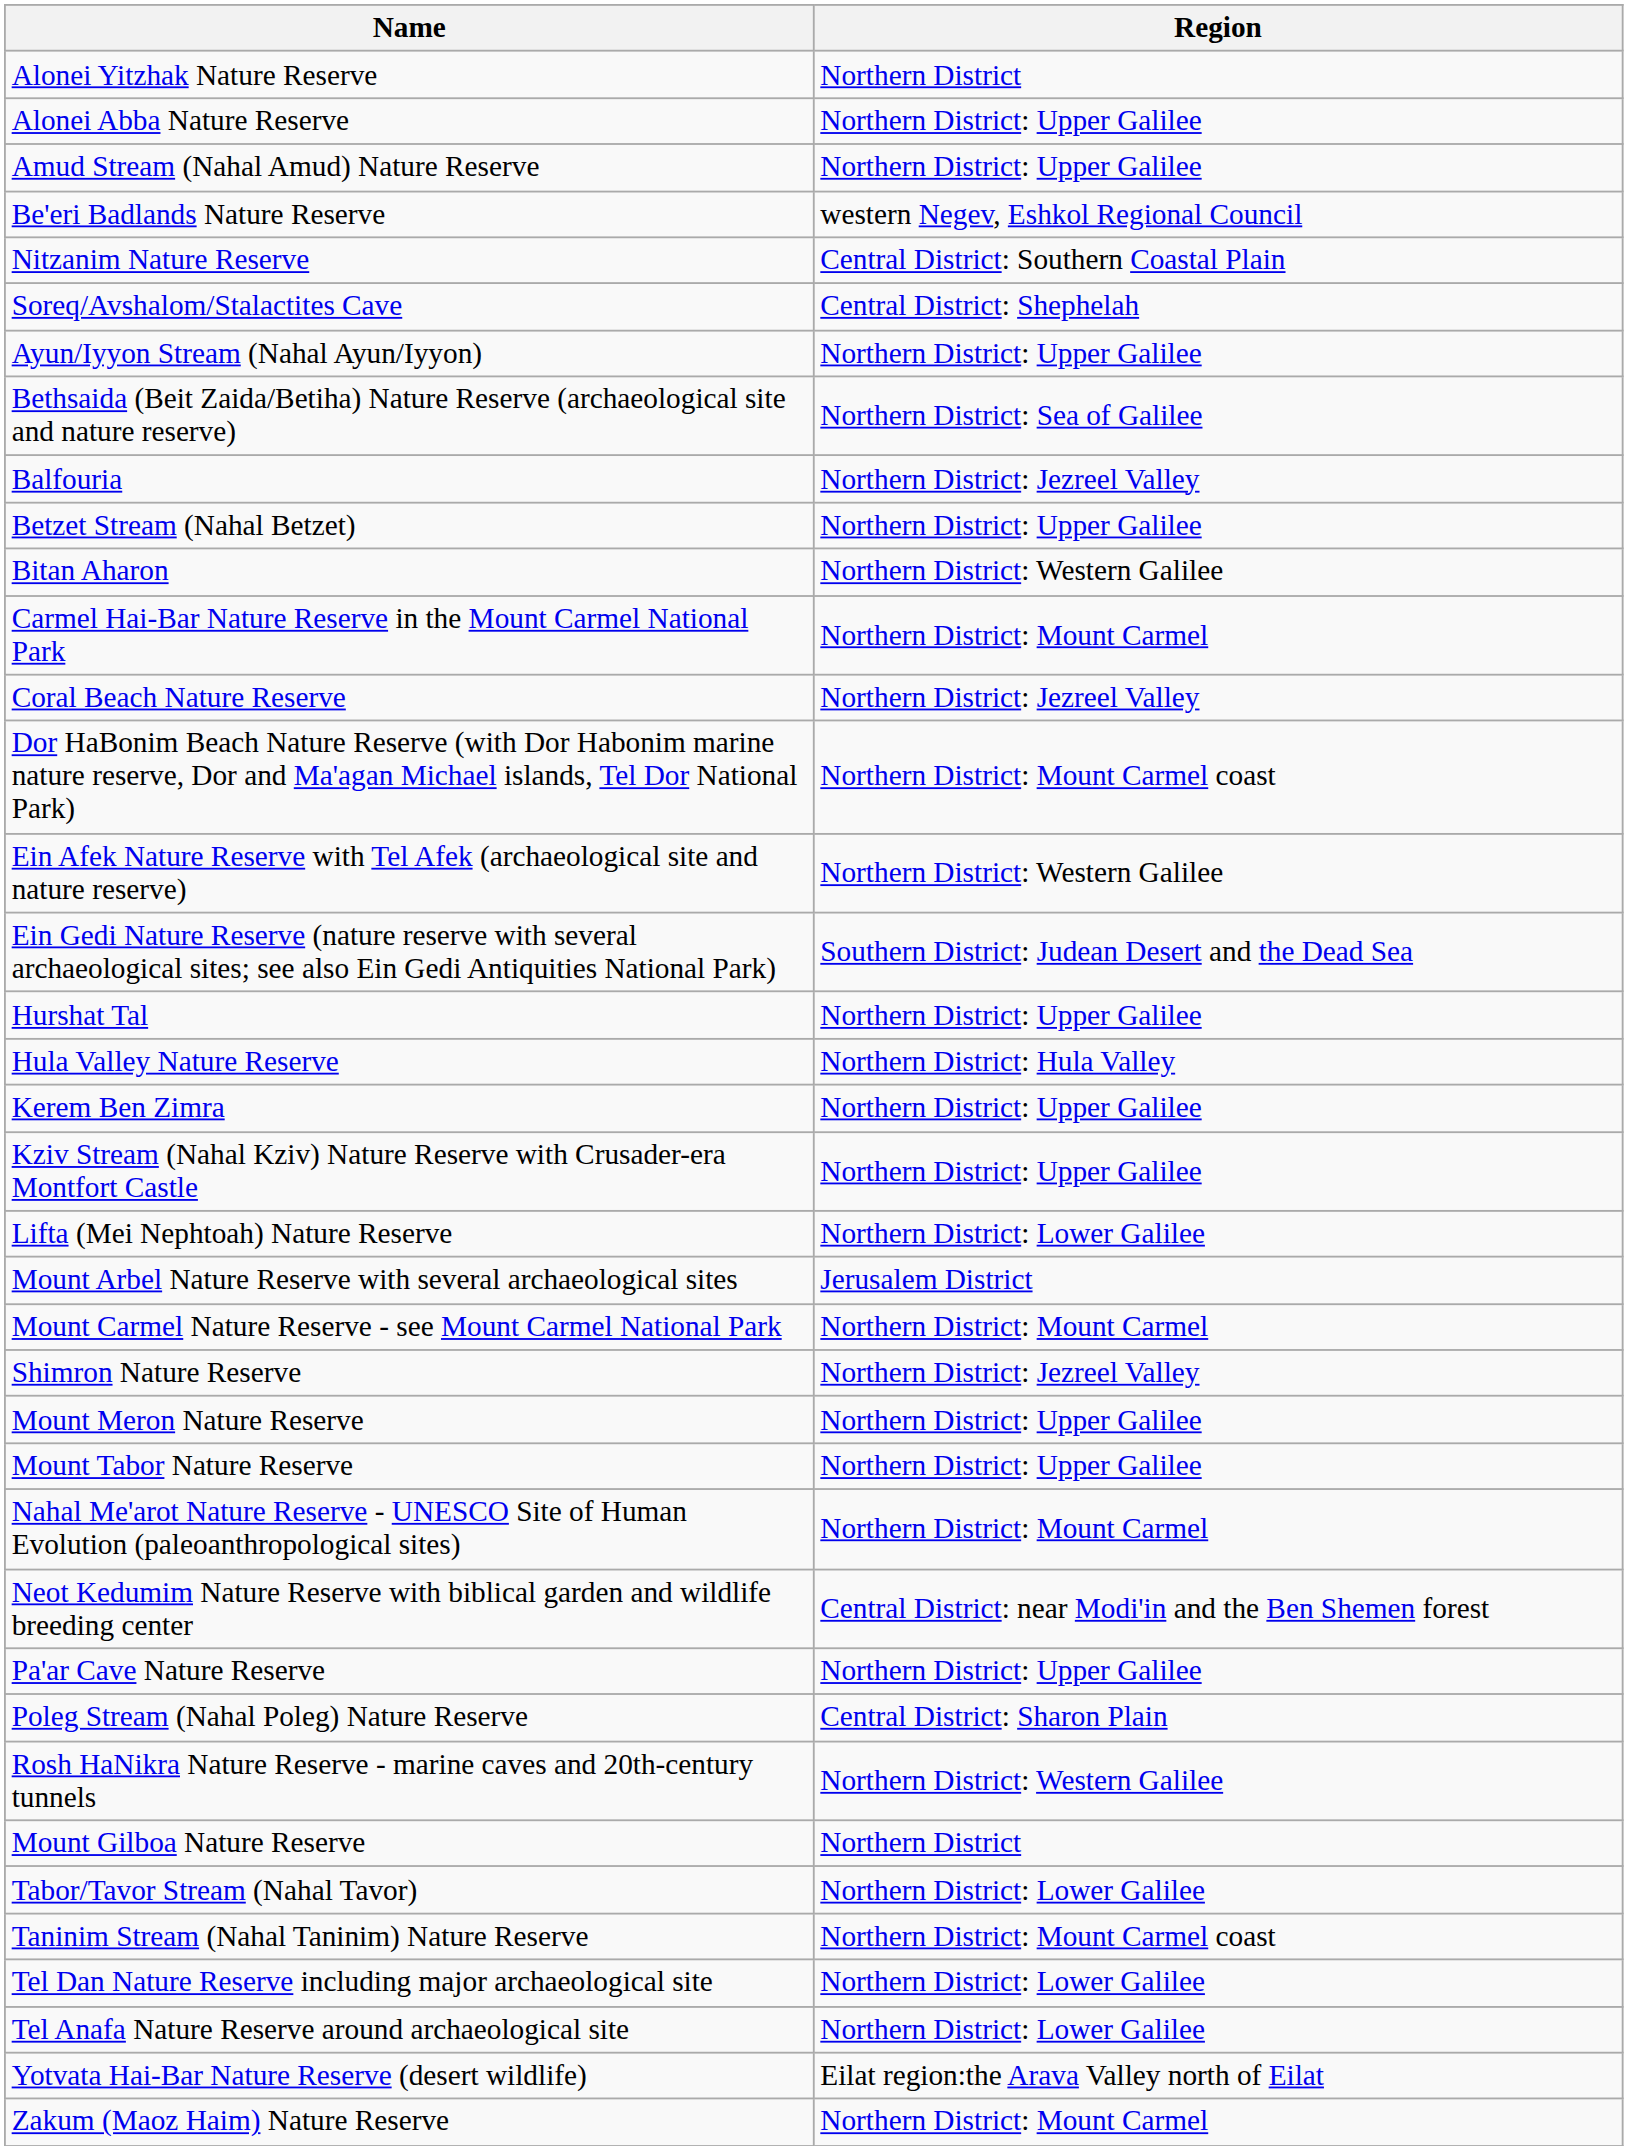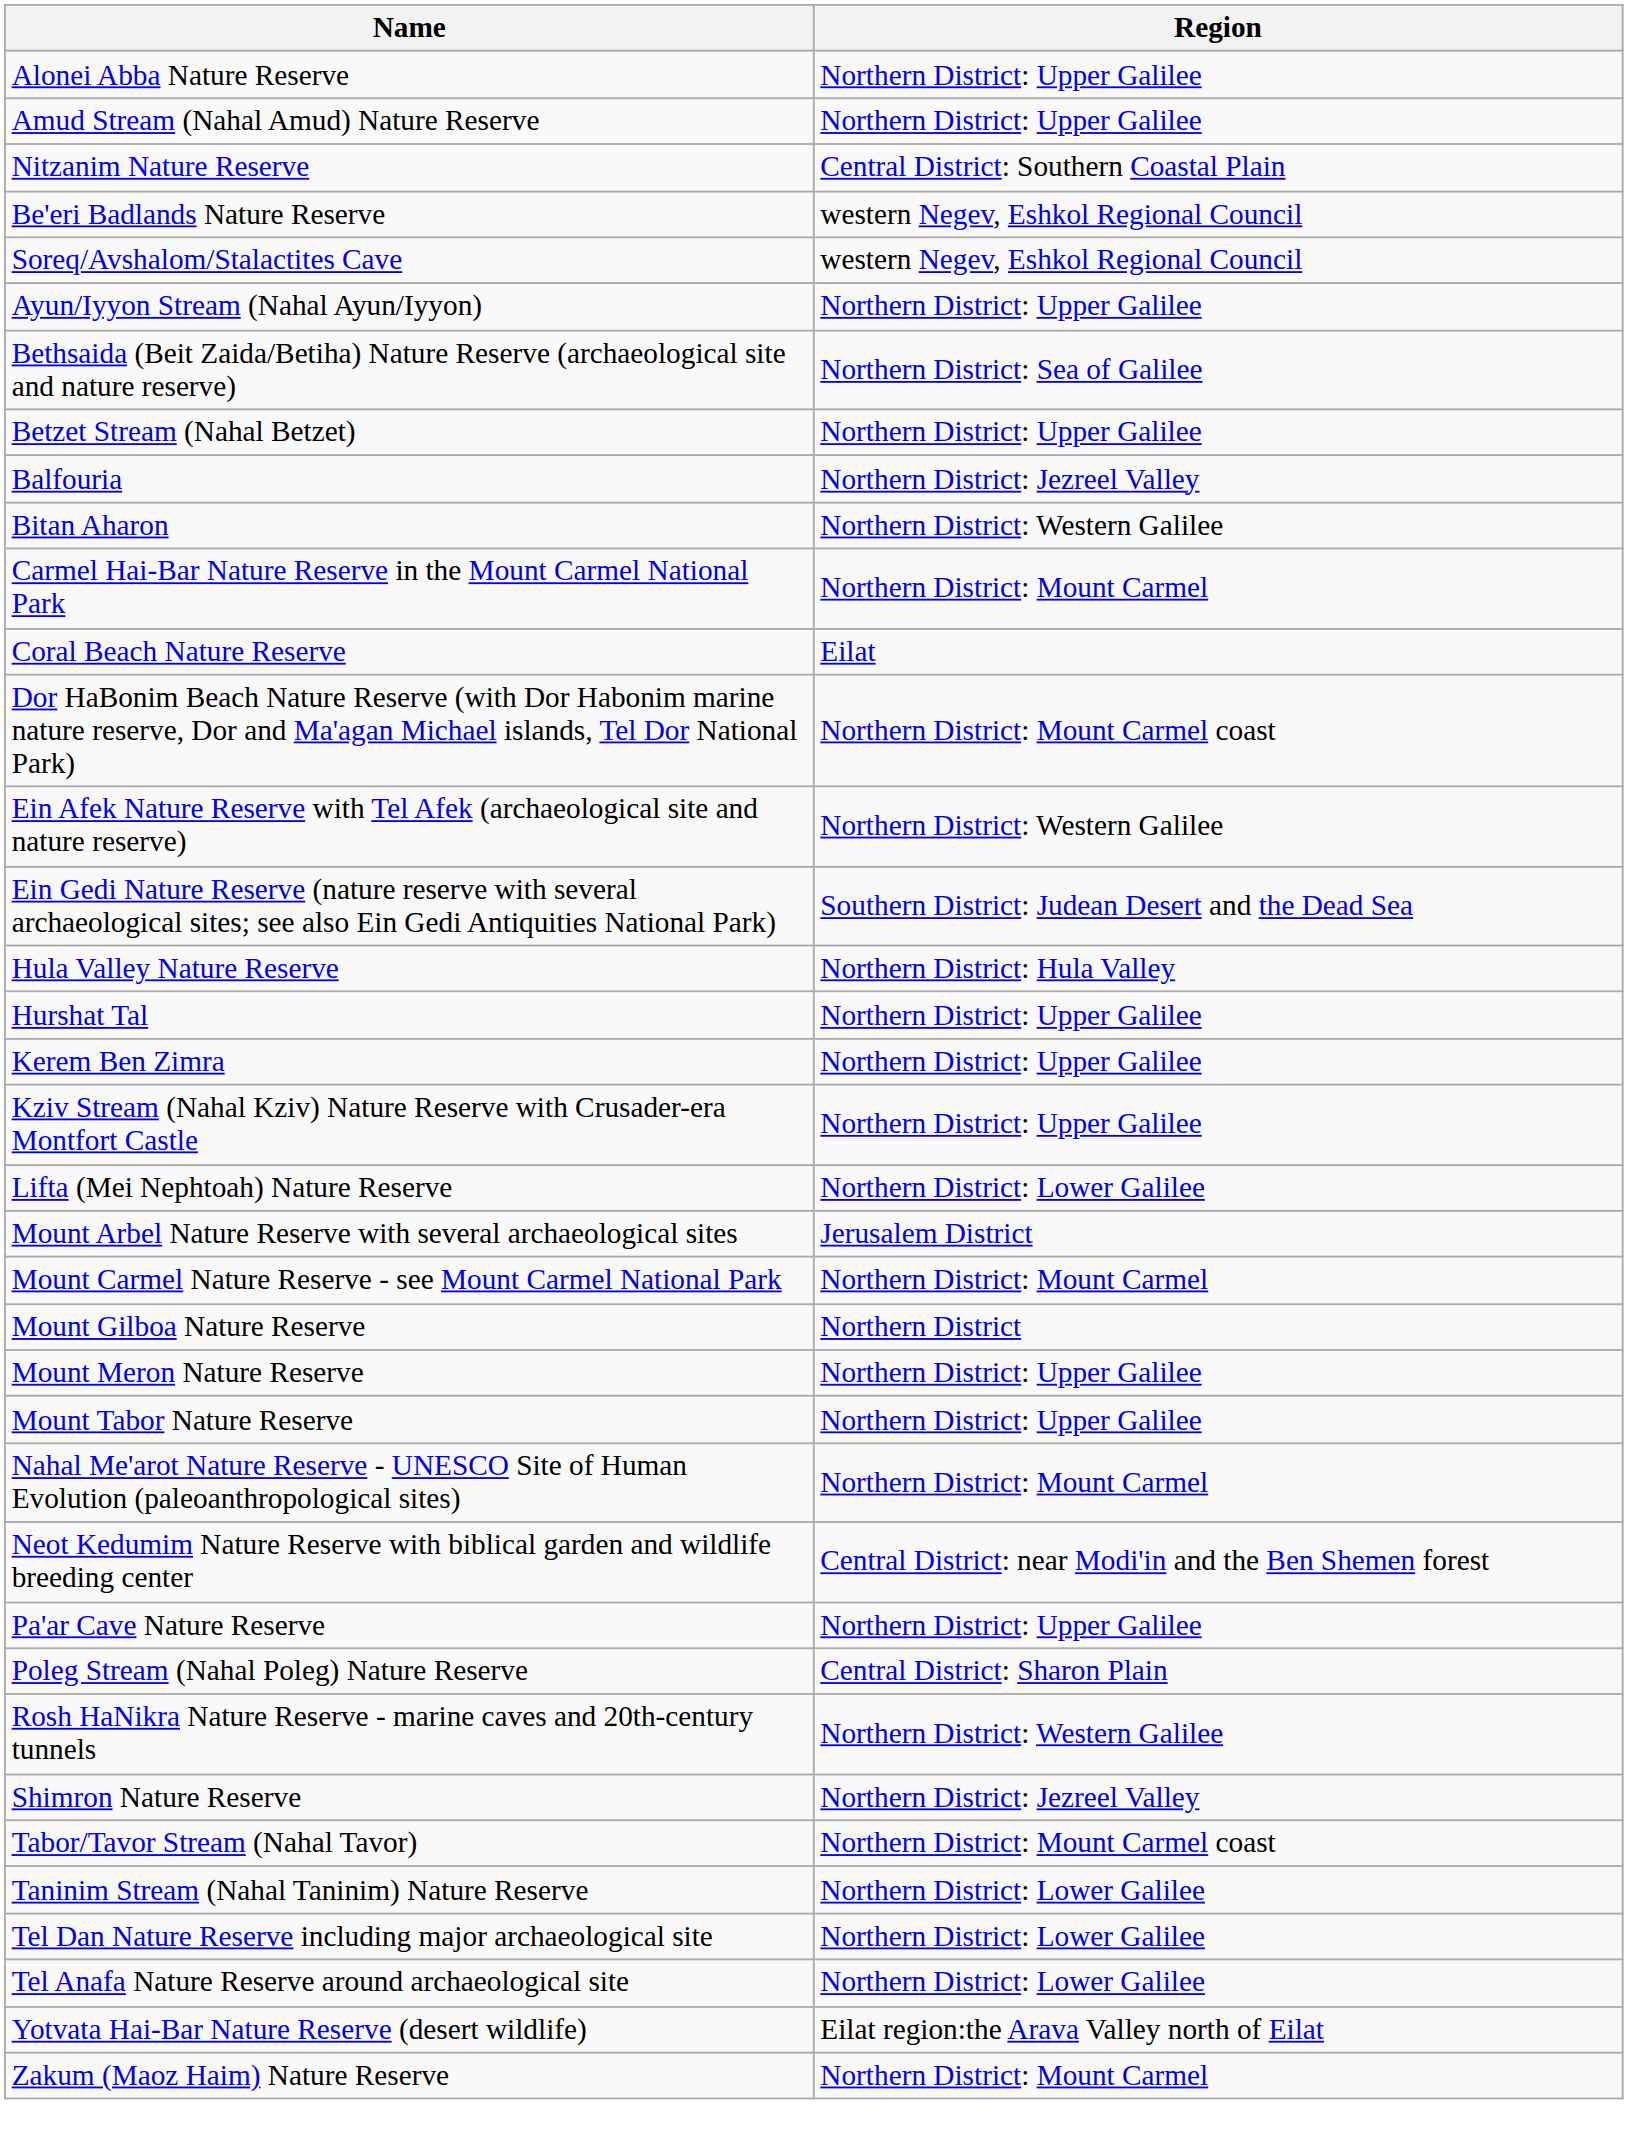- row: Alonei Yitzhak Nature Reserve | Northern District
rows swapped: Be'eri Badlands Nature Reserve <-> Nitzanim Nature Reserve
Soreq/Avshalom/Stalactites Cave | Region: Central District: Shephelah -> western Negev, Eshkol Regional Council
rows swapped: Betzet Stream (Nahal Betzet) <-> Balfouria
Coral Beach Nature Reserve | Region: Northern District: Jezreel Valley -> Eilat
rows swapped: Hurshat Tal <-> Hula Valley Nature Reserve
rows swapped: Mount Gilboa Nature Reserve <-> Shimron Nature Reserve
Tabor/Tavor Stream (Nahal Tavor) | Region: Northern District: Lower Galilee -> Northern District: Mount Carmel coast
Taninim Stream (Nahal Taninim) Nature Reserve | Region: Northern District: Mount Carmel coast -> Northern District: Lower Galilee
